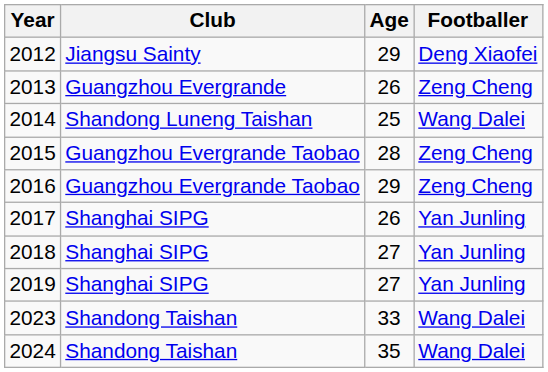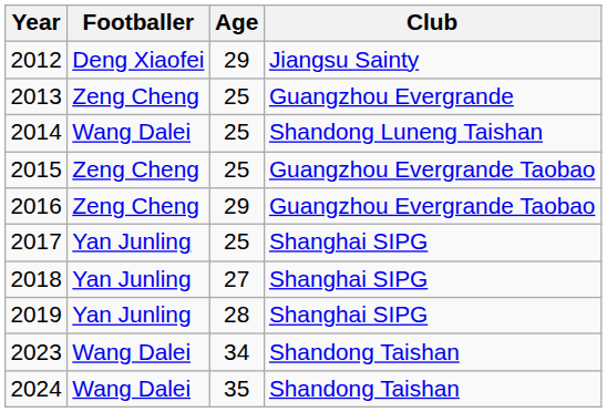columns swapped: Footballer <-> Club
2013 | Age: 26 -> 25
2015 | Age: 28 -> 25
2017 | Age: 26 -> 25
2019 | Age: 27 -> 28
2023 | Age: 33 -> 34
